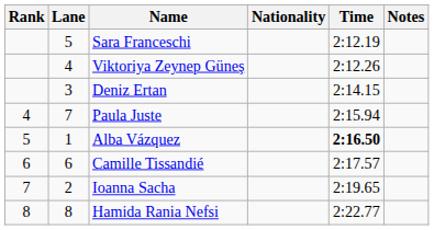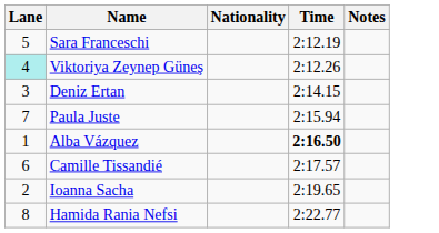- column: Rank | 4 | 5 | 6 | 7 | 8
Viktoriya Zeynep Güneş | Lane: no background -> paleturquoise background
